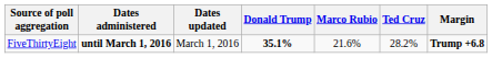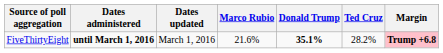columns swapped: Marco Rubio <-> Donald Trump
FiveThirtyEight | Margin: no background -> pink background
